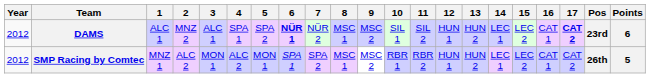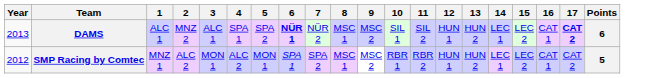- column: Pos | 23rd | 26th
DAMS | Year: 2012 -> 2013
